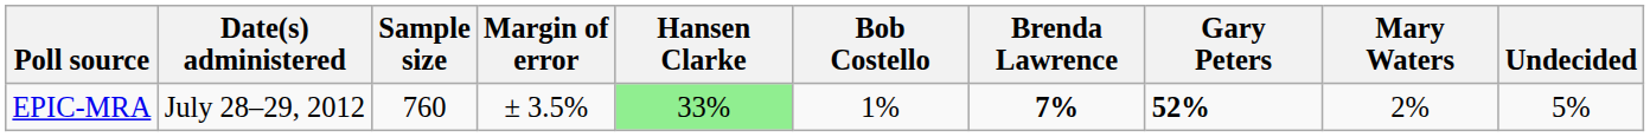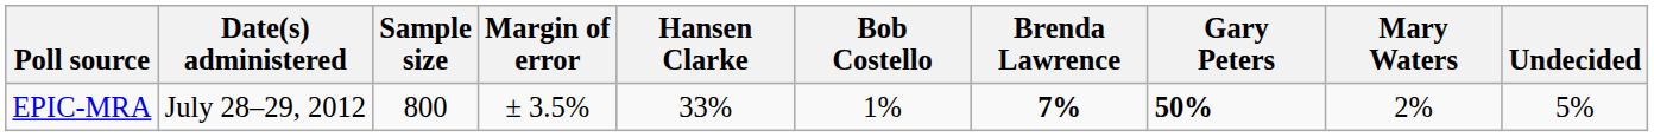EPIC-MRA | Sample size: 760 -> 800
EPIC-MRA | Hansen Clarke: lightgreen background -> no background
EPIC-MRA | Gary Peters: 52% -> 50%
